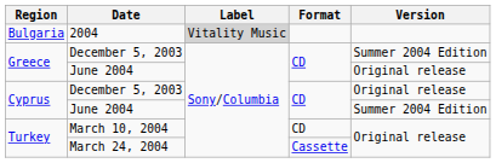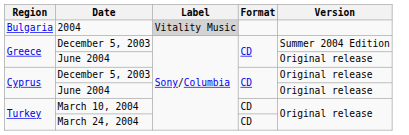Cyprus / June 2004 | Version: Summer 2004 Edition -> Original release
March 24, 2004 | Format: Cassette -> CD
